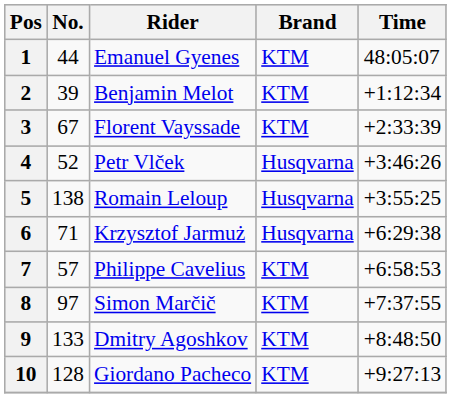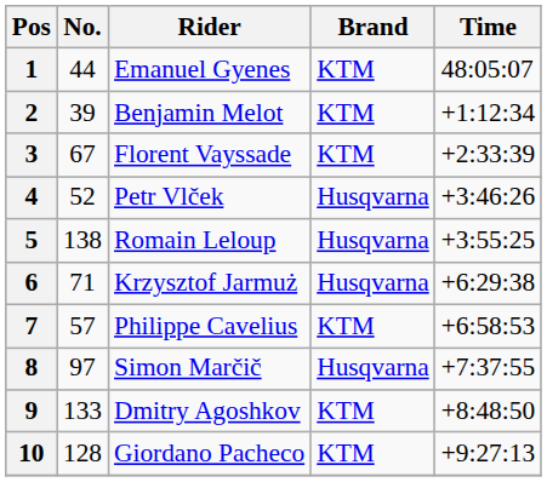8 | Brand: KTM -> Husqvarna
